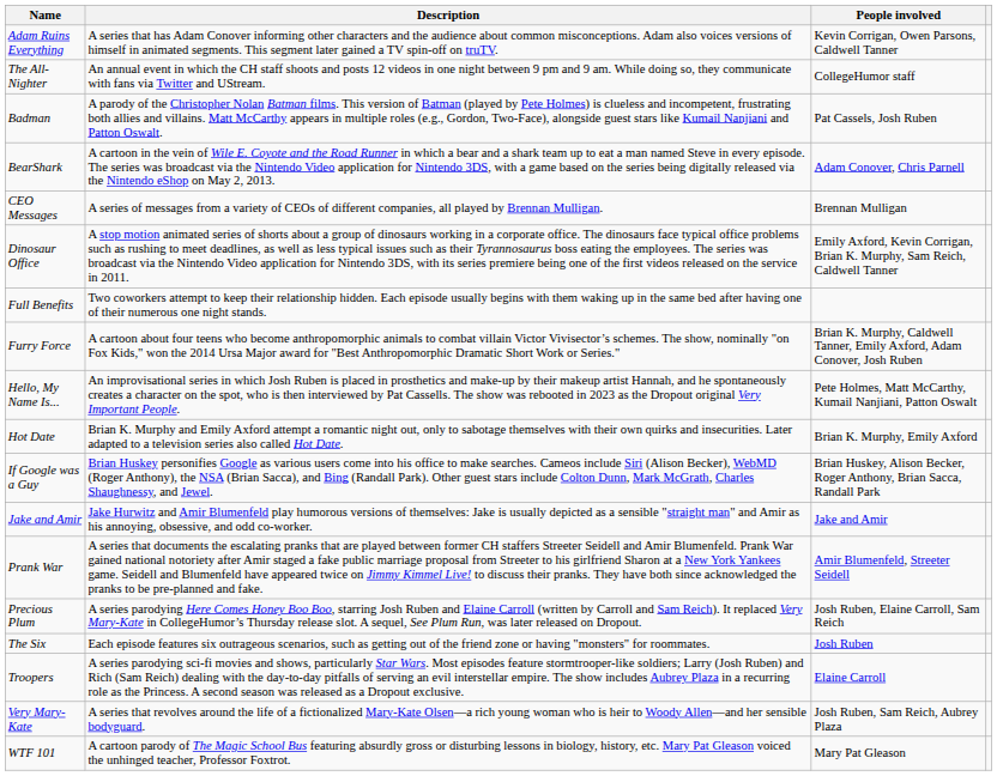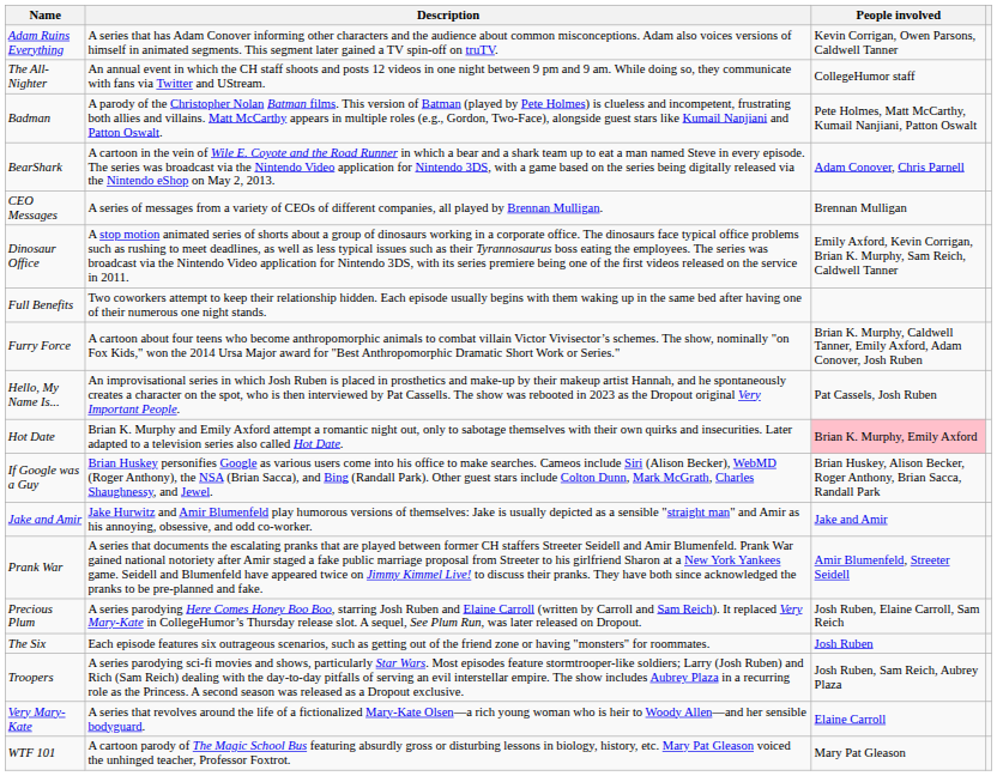Badman | People involved: Pat Cassels, Josh Ruben -> Pete Holmes, Matt McCarthy, Kumail Nanjiani, Patton Oswalt
Hello, My Name Is... | People involved: Pete Holmes, Matt McCarthy, Kumail Nanjiani, Patton Oswalt -> Pat Cassels, Josh Ruben
Hot Date | People involved: no background -> pink background
Troopers | People involved: Elaine Carroll -> Josh Ruben, Sam Reich, Aubrey Plaza
Very Mary-Kate | People involved: Josh Ruben, Sam Reich, Aubrey Plaza -> Elaine Carroll
